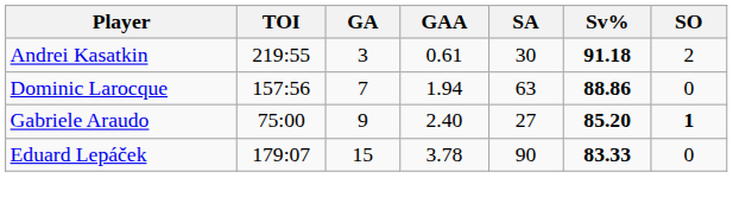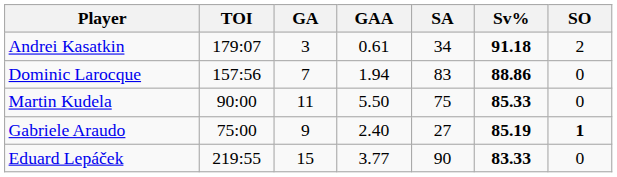Andrei Kasatkin | TOI: 219:55 -> 179:07
Andrei Kasatkin | SA: 30 -> 34
Dominic Larocque | SA: 63 -> 83
+ row: Martin Kudela | 90:00 | 11 | 5.50 | 75 | 85.33 | 0
Gabriele Araudo | Sv%: 85.20 -> 85.19
Eduard Lepáček | TOI: 179:07 -> 219:55
Eduard Lepáček | GAA: 3.78 -> 3.77
